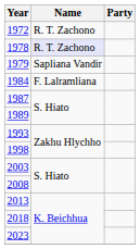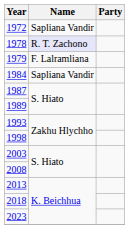1972 | Name: R. T. Zachono -> Sapliana Vandir
1979 | Name: Sapliana Vandir -> F. Lalramliana
1984 | Name: F. Lalramliana -> Sapliana Vandir
